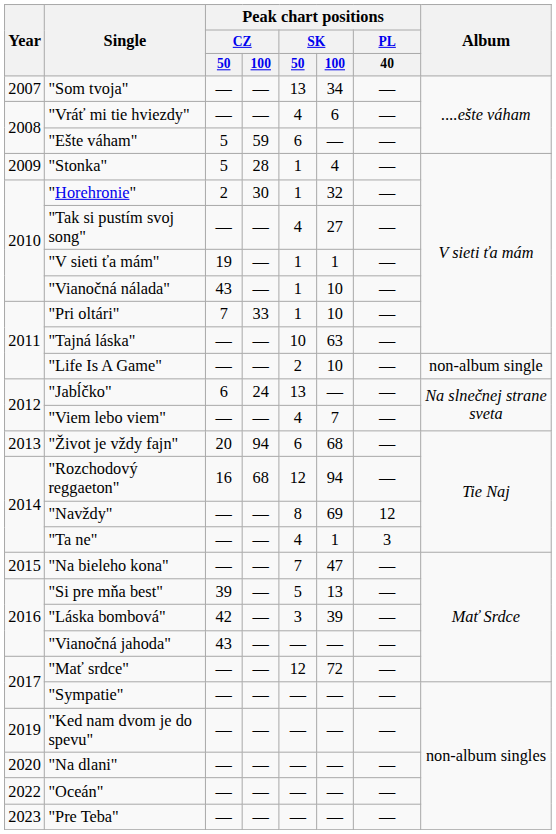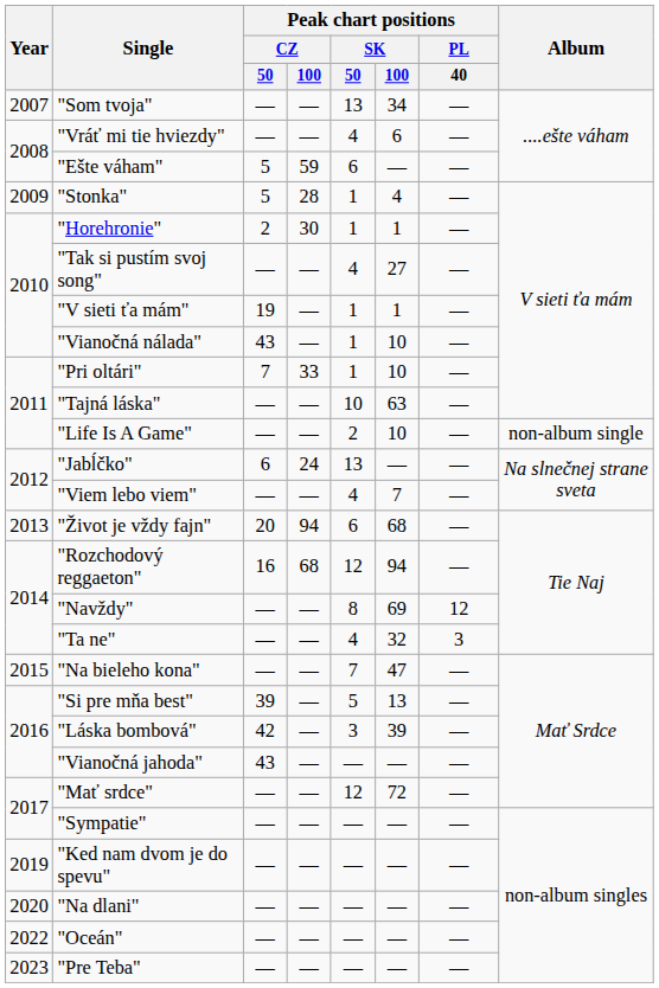"Horehronie" | Peak chart positions / SK / 100: 32 -> 1
"Ta ne" | Peak chart positions / SK / 100: 1 -> 32
